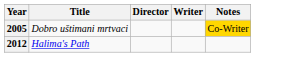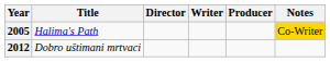+ column: Producer
2005 | Title: Dobro uštimani mrtvaci -> Halima's Path
2012 | Title: Halima's Path -> Dobro uštimani mrtvaci
